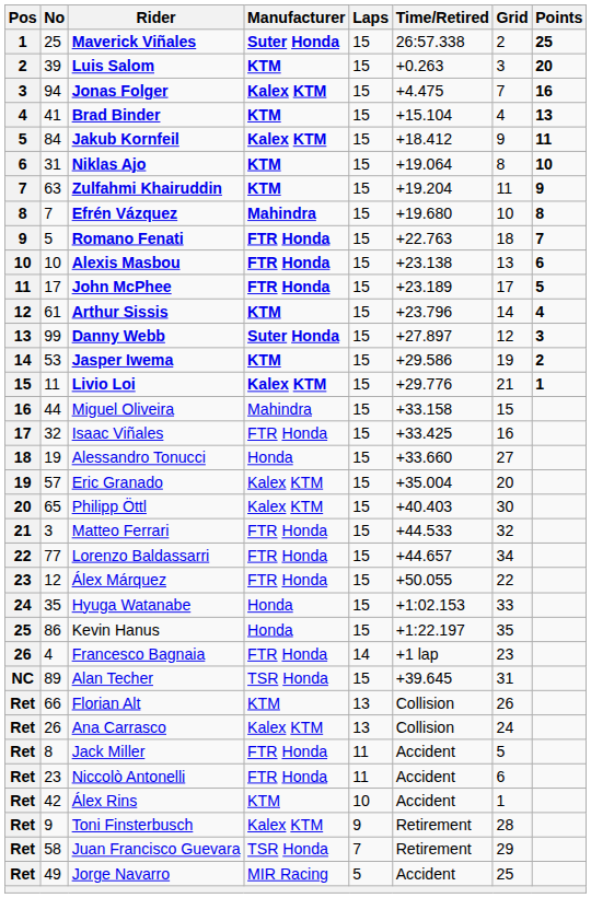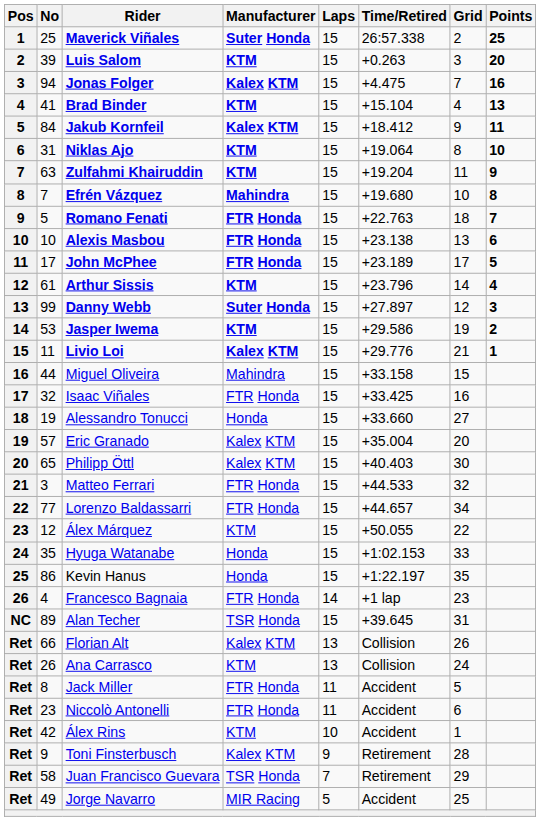Álex Márquez | Manufacturer: FTR Honda -> KTM
Florian Alt | Manufacturer: KTM -> Kalex KTM
Ana Carrasco | Manufacturer: Kalex KTM -> KTM
